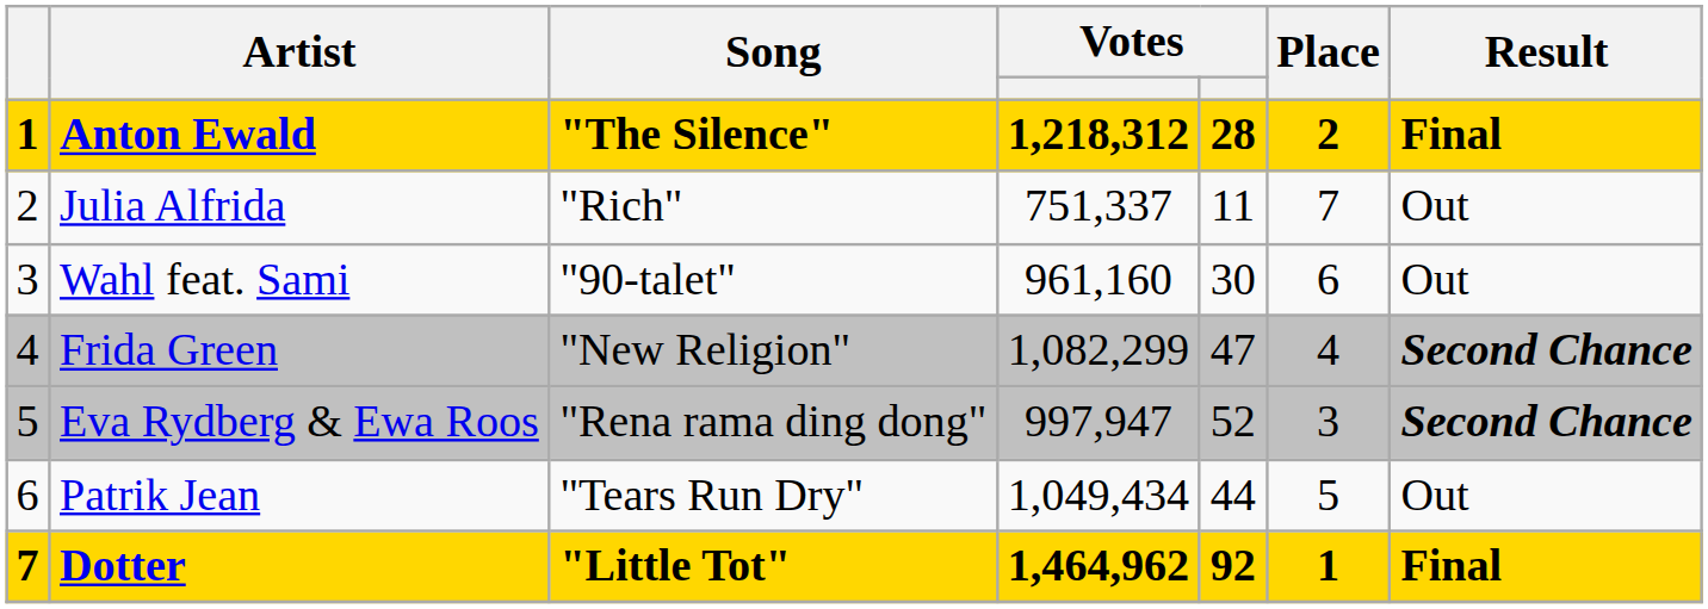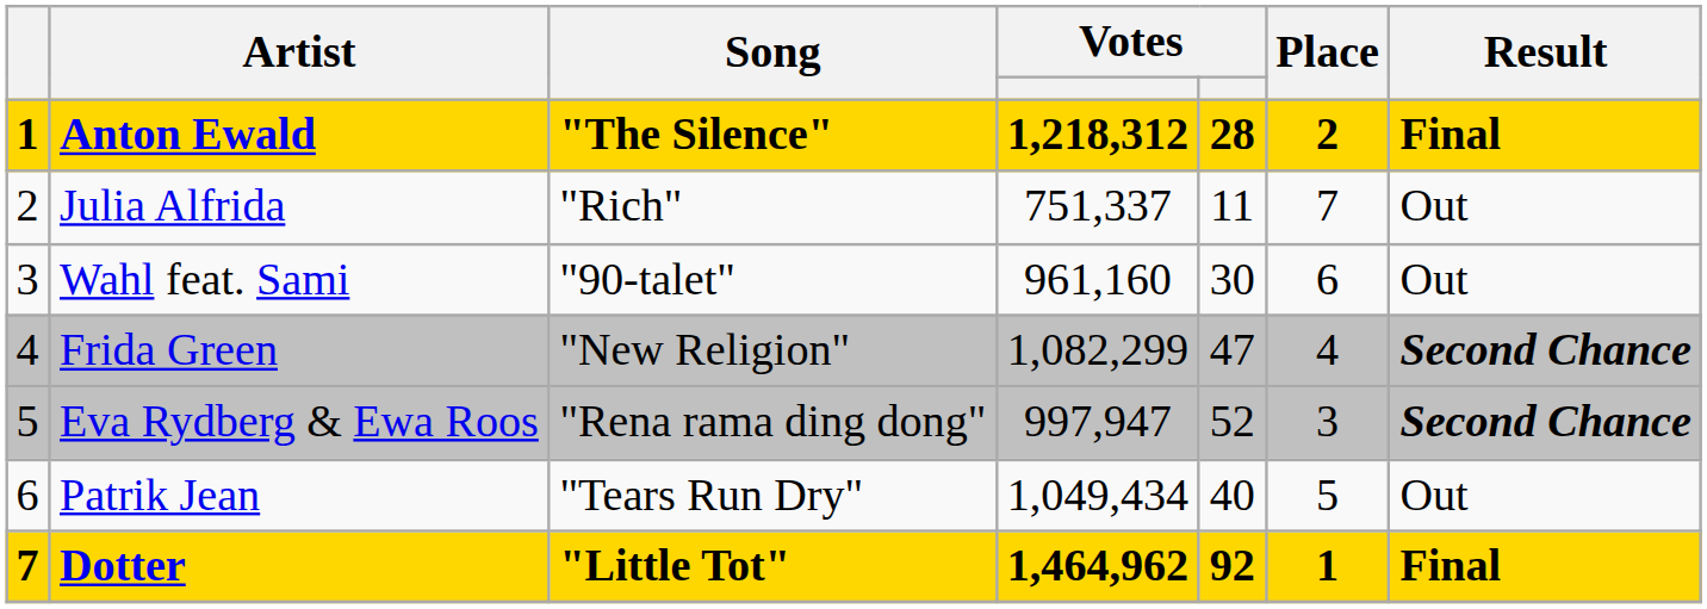Patrik Jean | column 5: 44 -> 40
